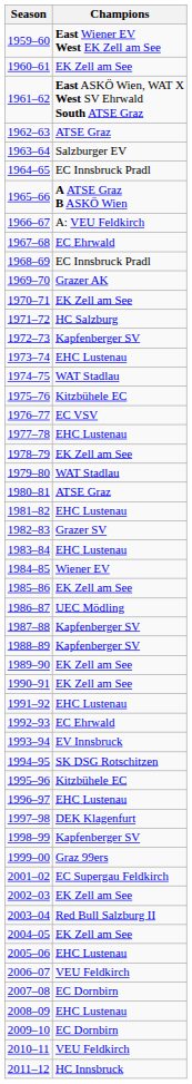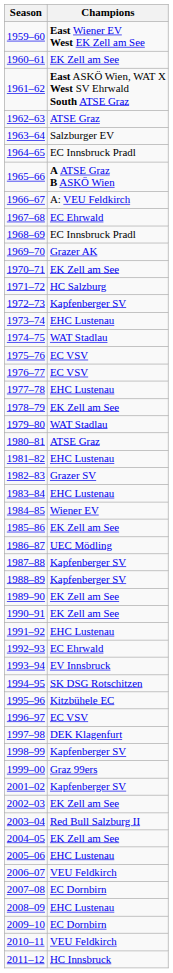1975–76 | Champions: Kitzbühele EC -> EC VSV
1996–97 | Champions: EHC Lustenau -> EC VSV
2001–02 | Champions: EC Supergau Feldkirch -> Kapfenberger SV
